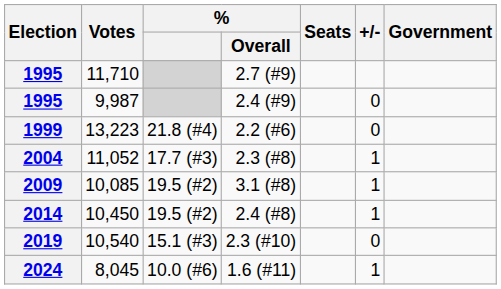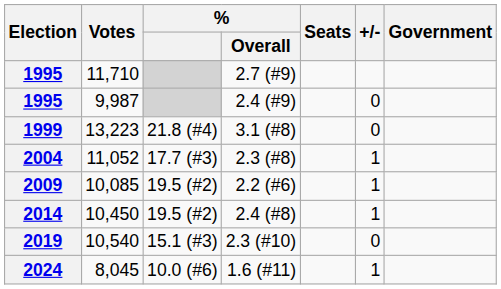13,223 | % / Overall: 2.2 (#6) -> 3.1 (#8)
10,085 | % / Overall: 3.1 (#8) -> 2.2 (#6)
